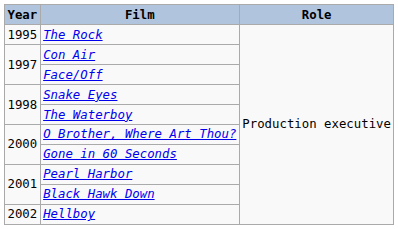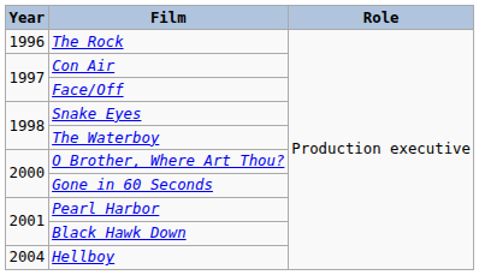The Rock | Year: 1995 -> 1996
Hellboy | Year: 2002 -> 2004
